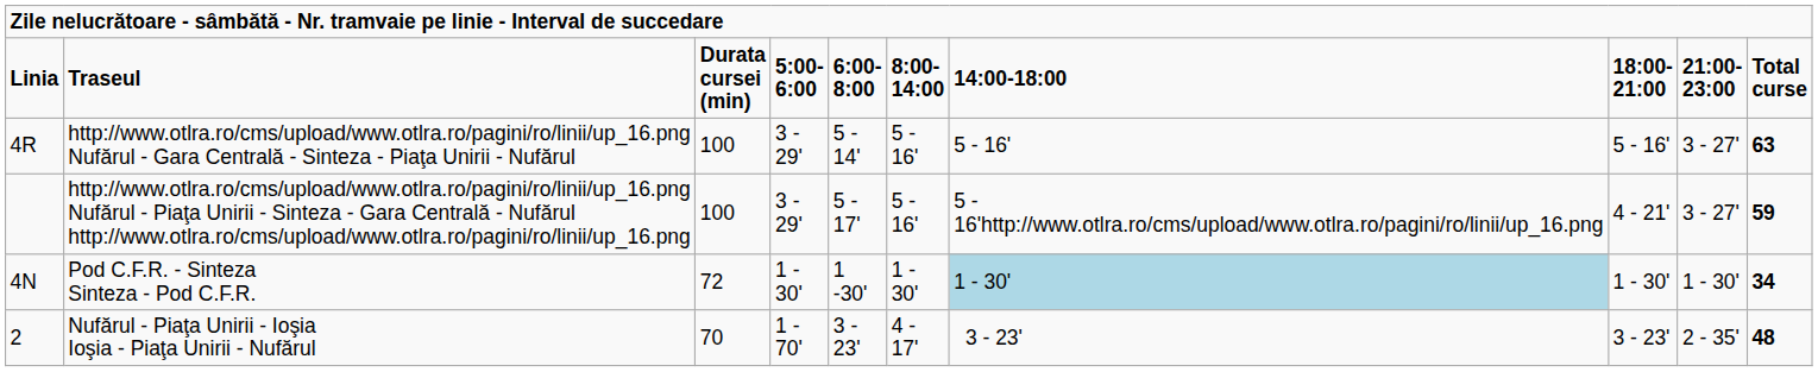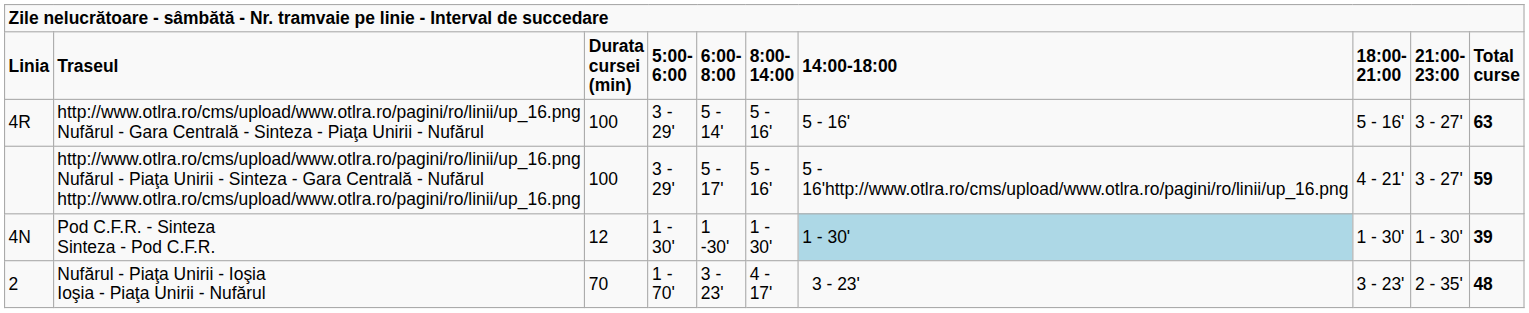Pod C.F.R. - Sinteza Sinteza - Pod C.F.R. | column 3: 72 -> 12
Pod C.F.R. - Sinteza Sinteza - Pod C.F.R. | column 10: 34 -> 39
